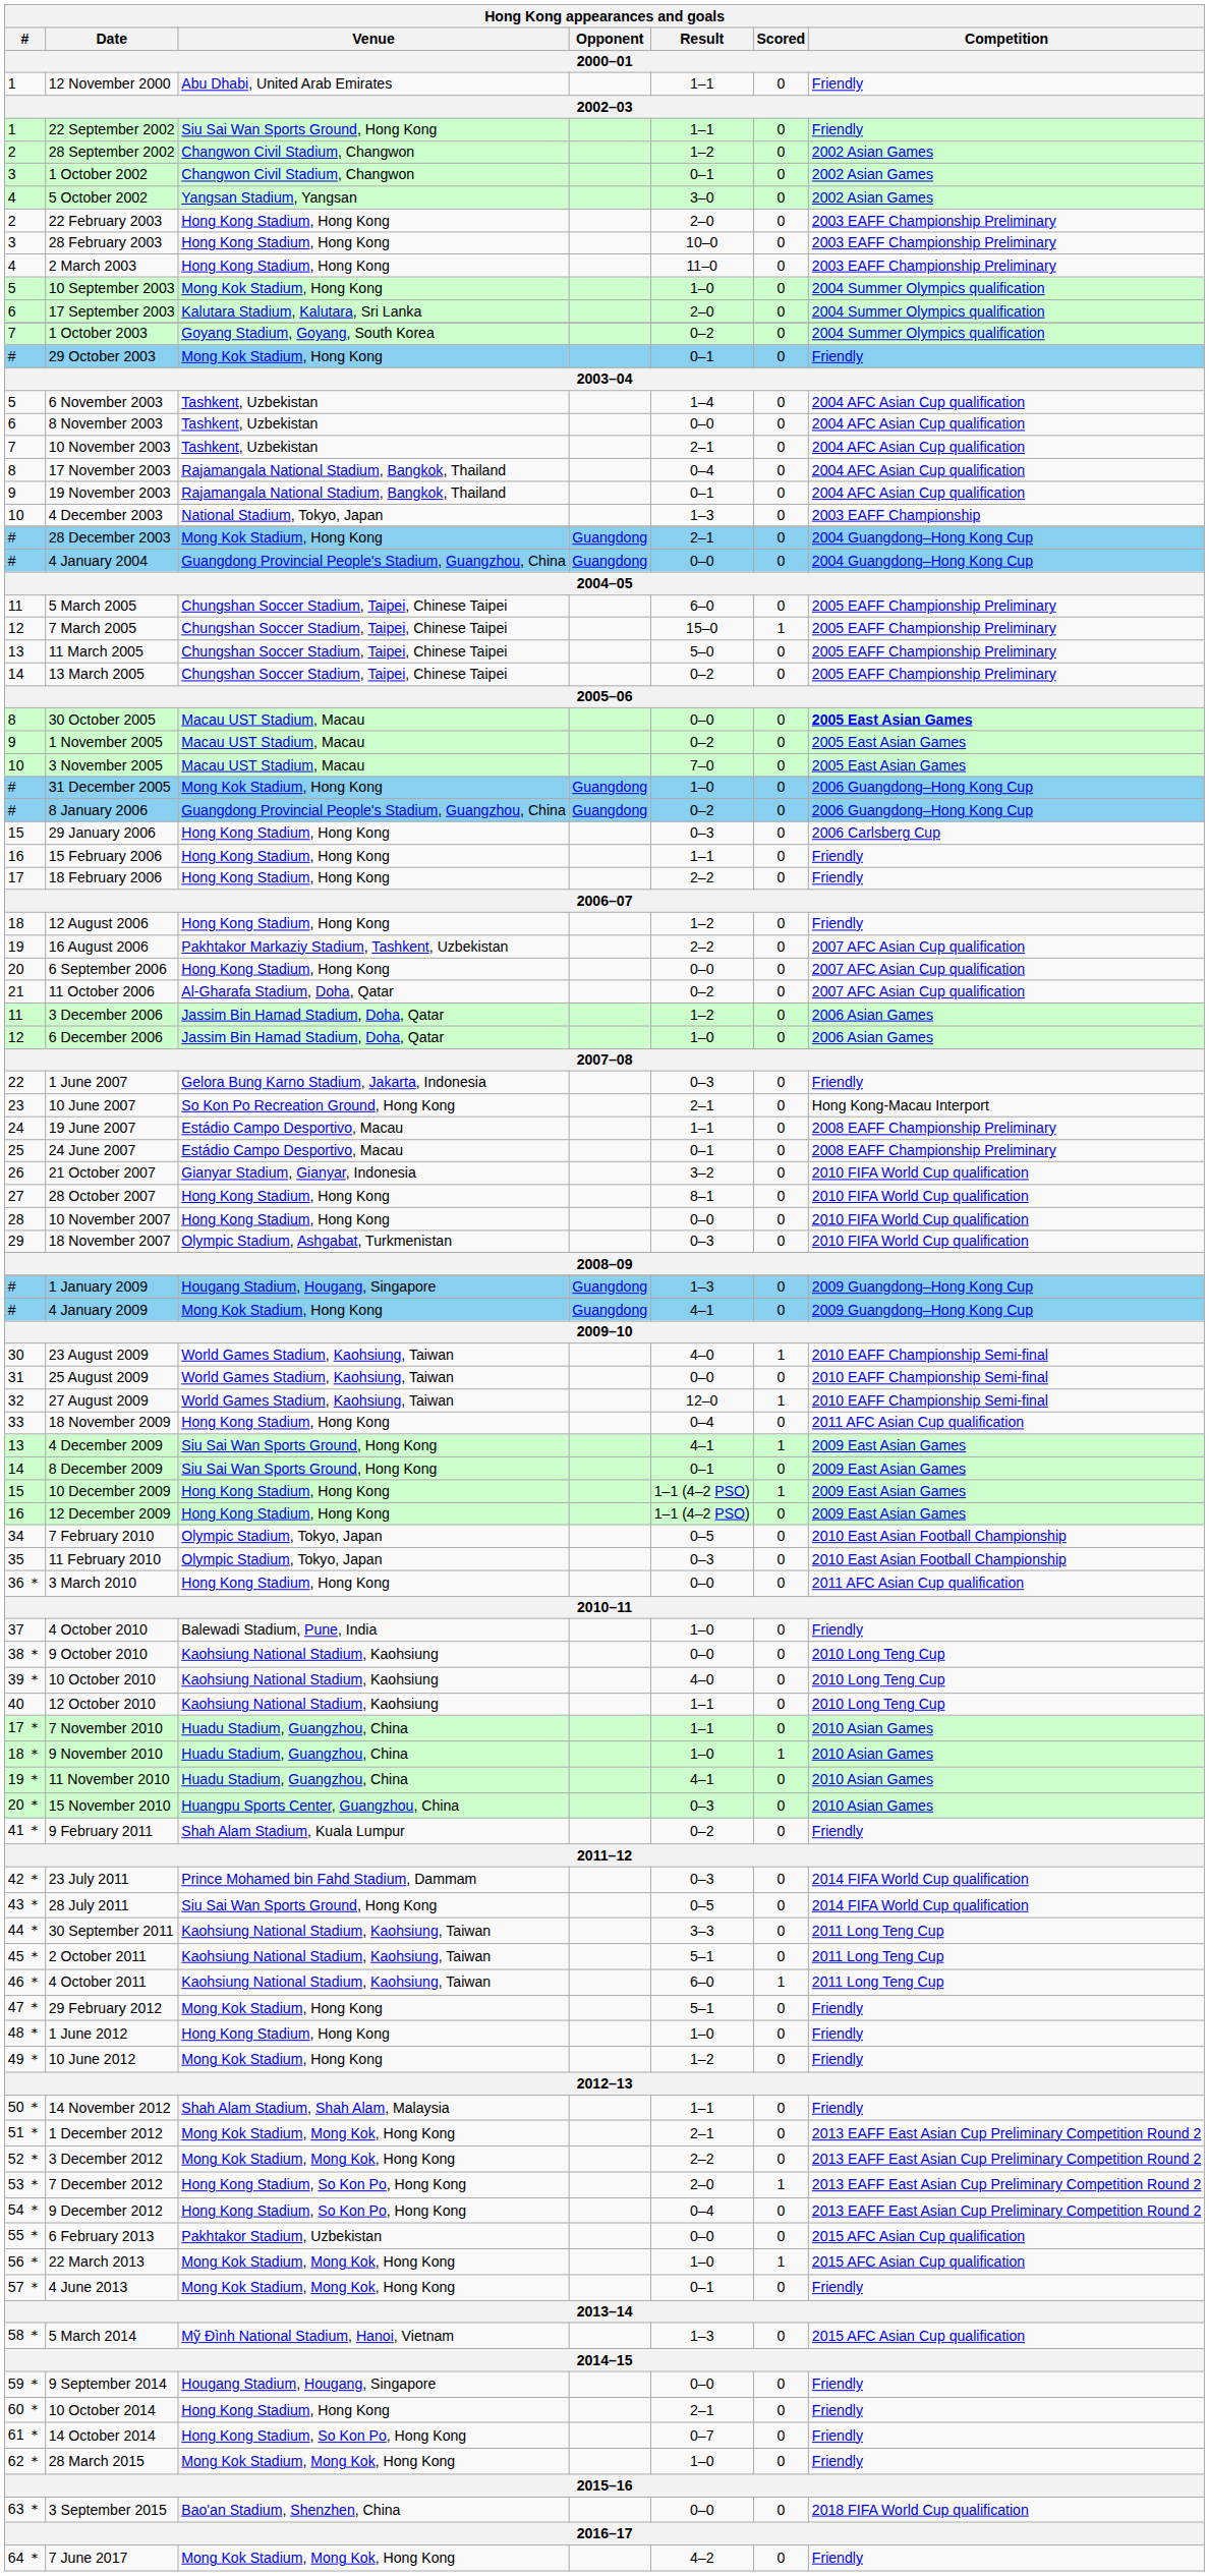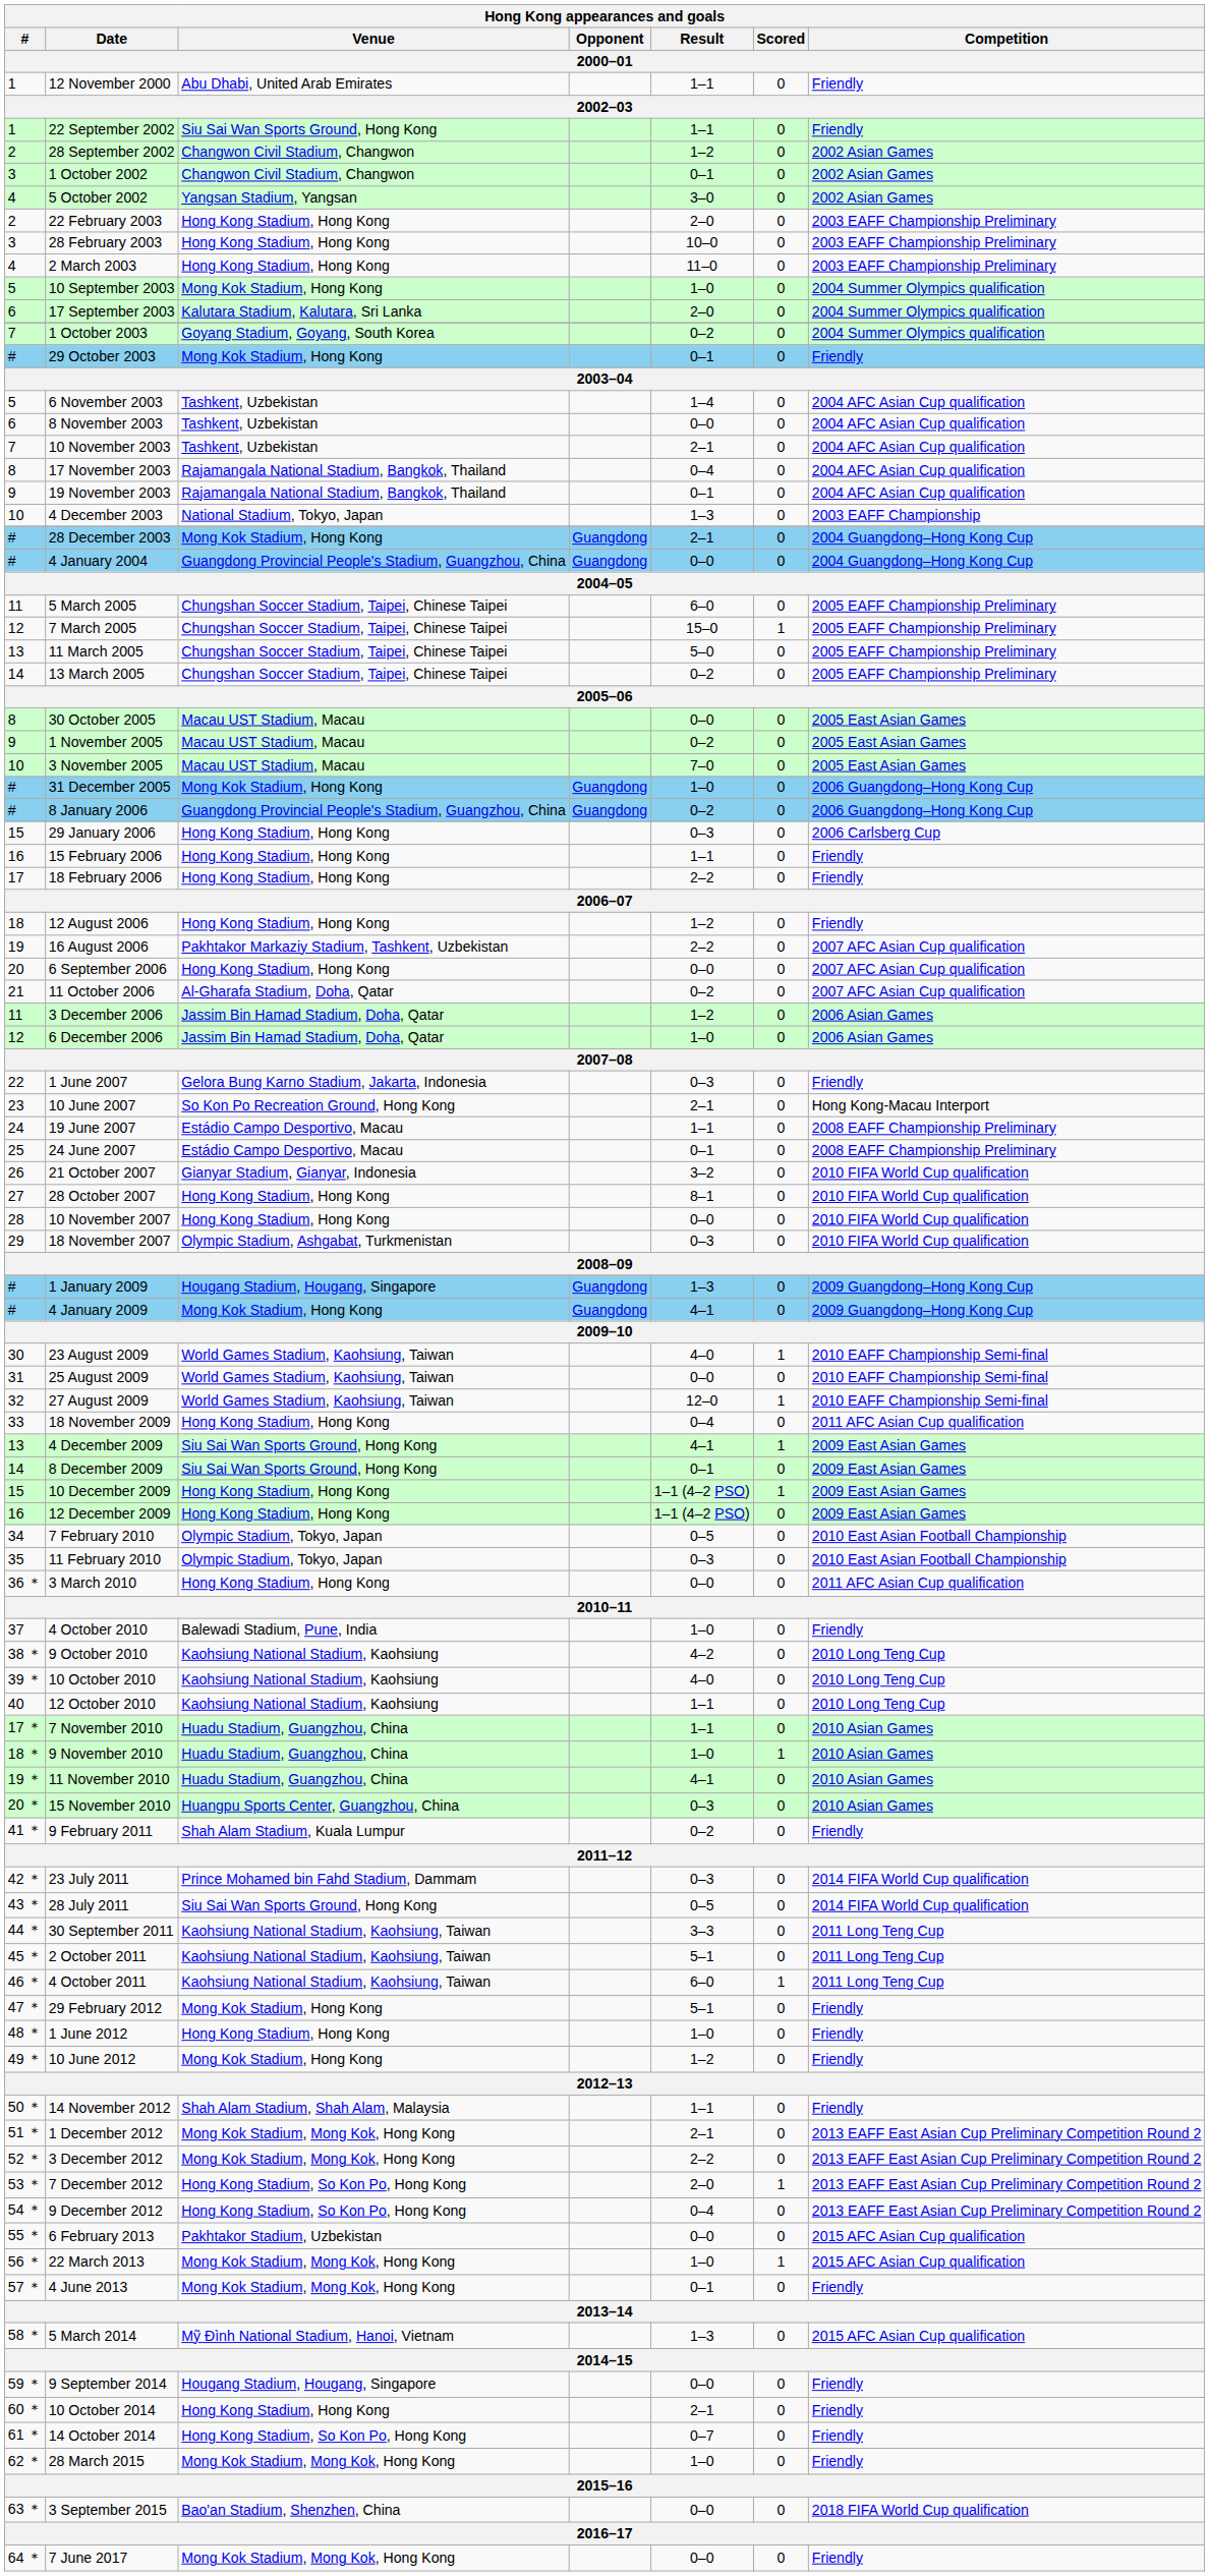30 October 2005 | Competition: bold -> normal
9 October 2010 | Result: 0–0 -> 4–2
7 June 2017 | Result: 4–2 -> 0–0
